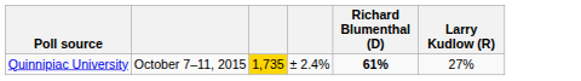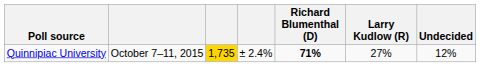+ column: Undecided | 12%
Quinnipiac University | Richard Blumenthal (D): 61% -> 71%
